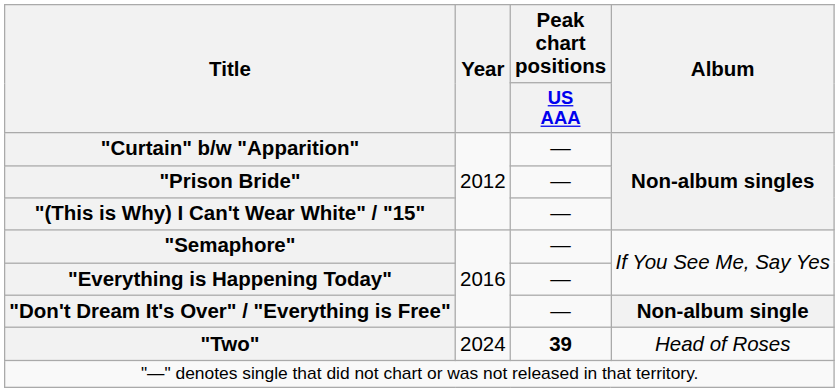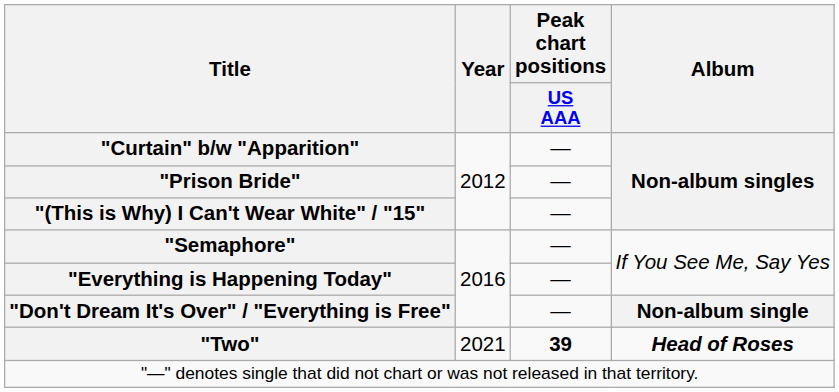"Two" | Year: 2024 -> 2021
"Two" | Album: normal -> bold
